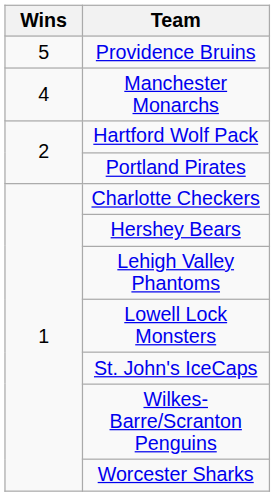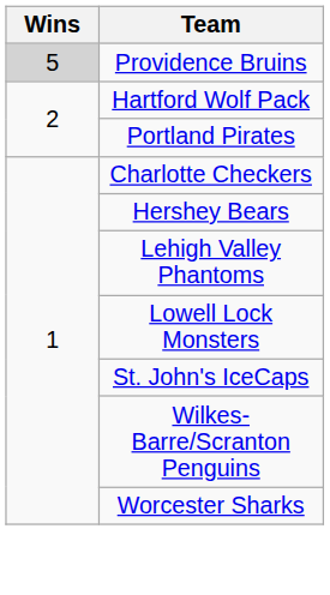Providence Bruins | Wins: no background -> lightgrey background
- row: 4 | Manchester Monarchs
